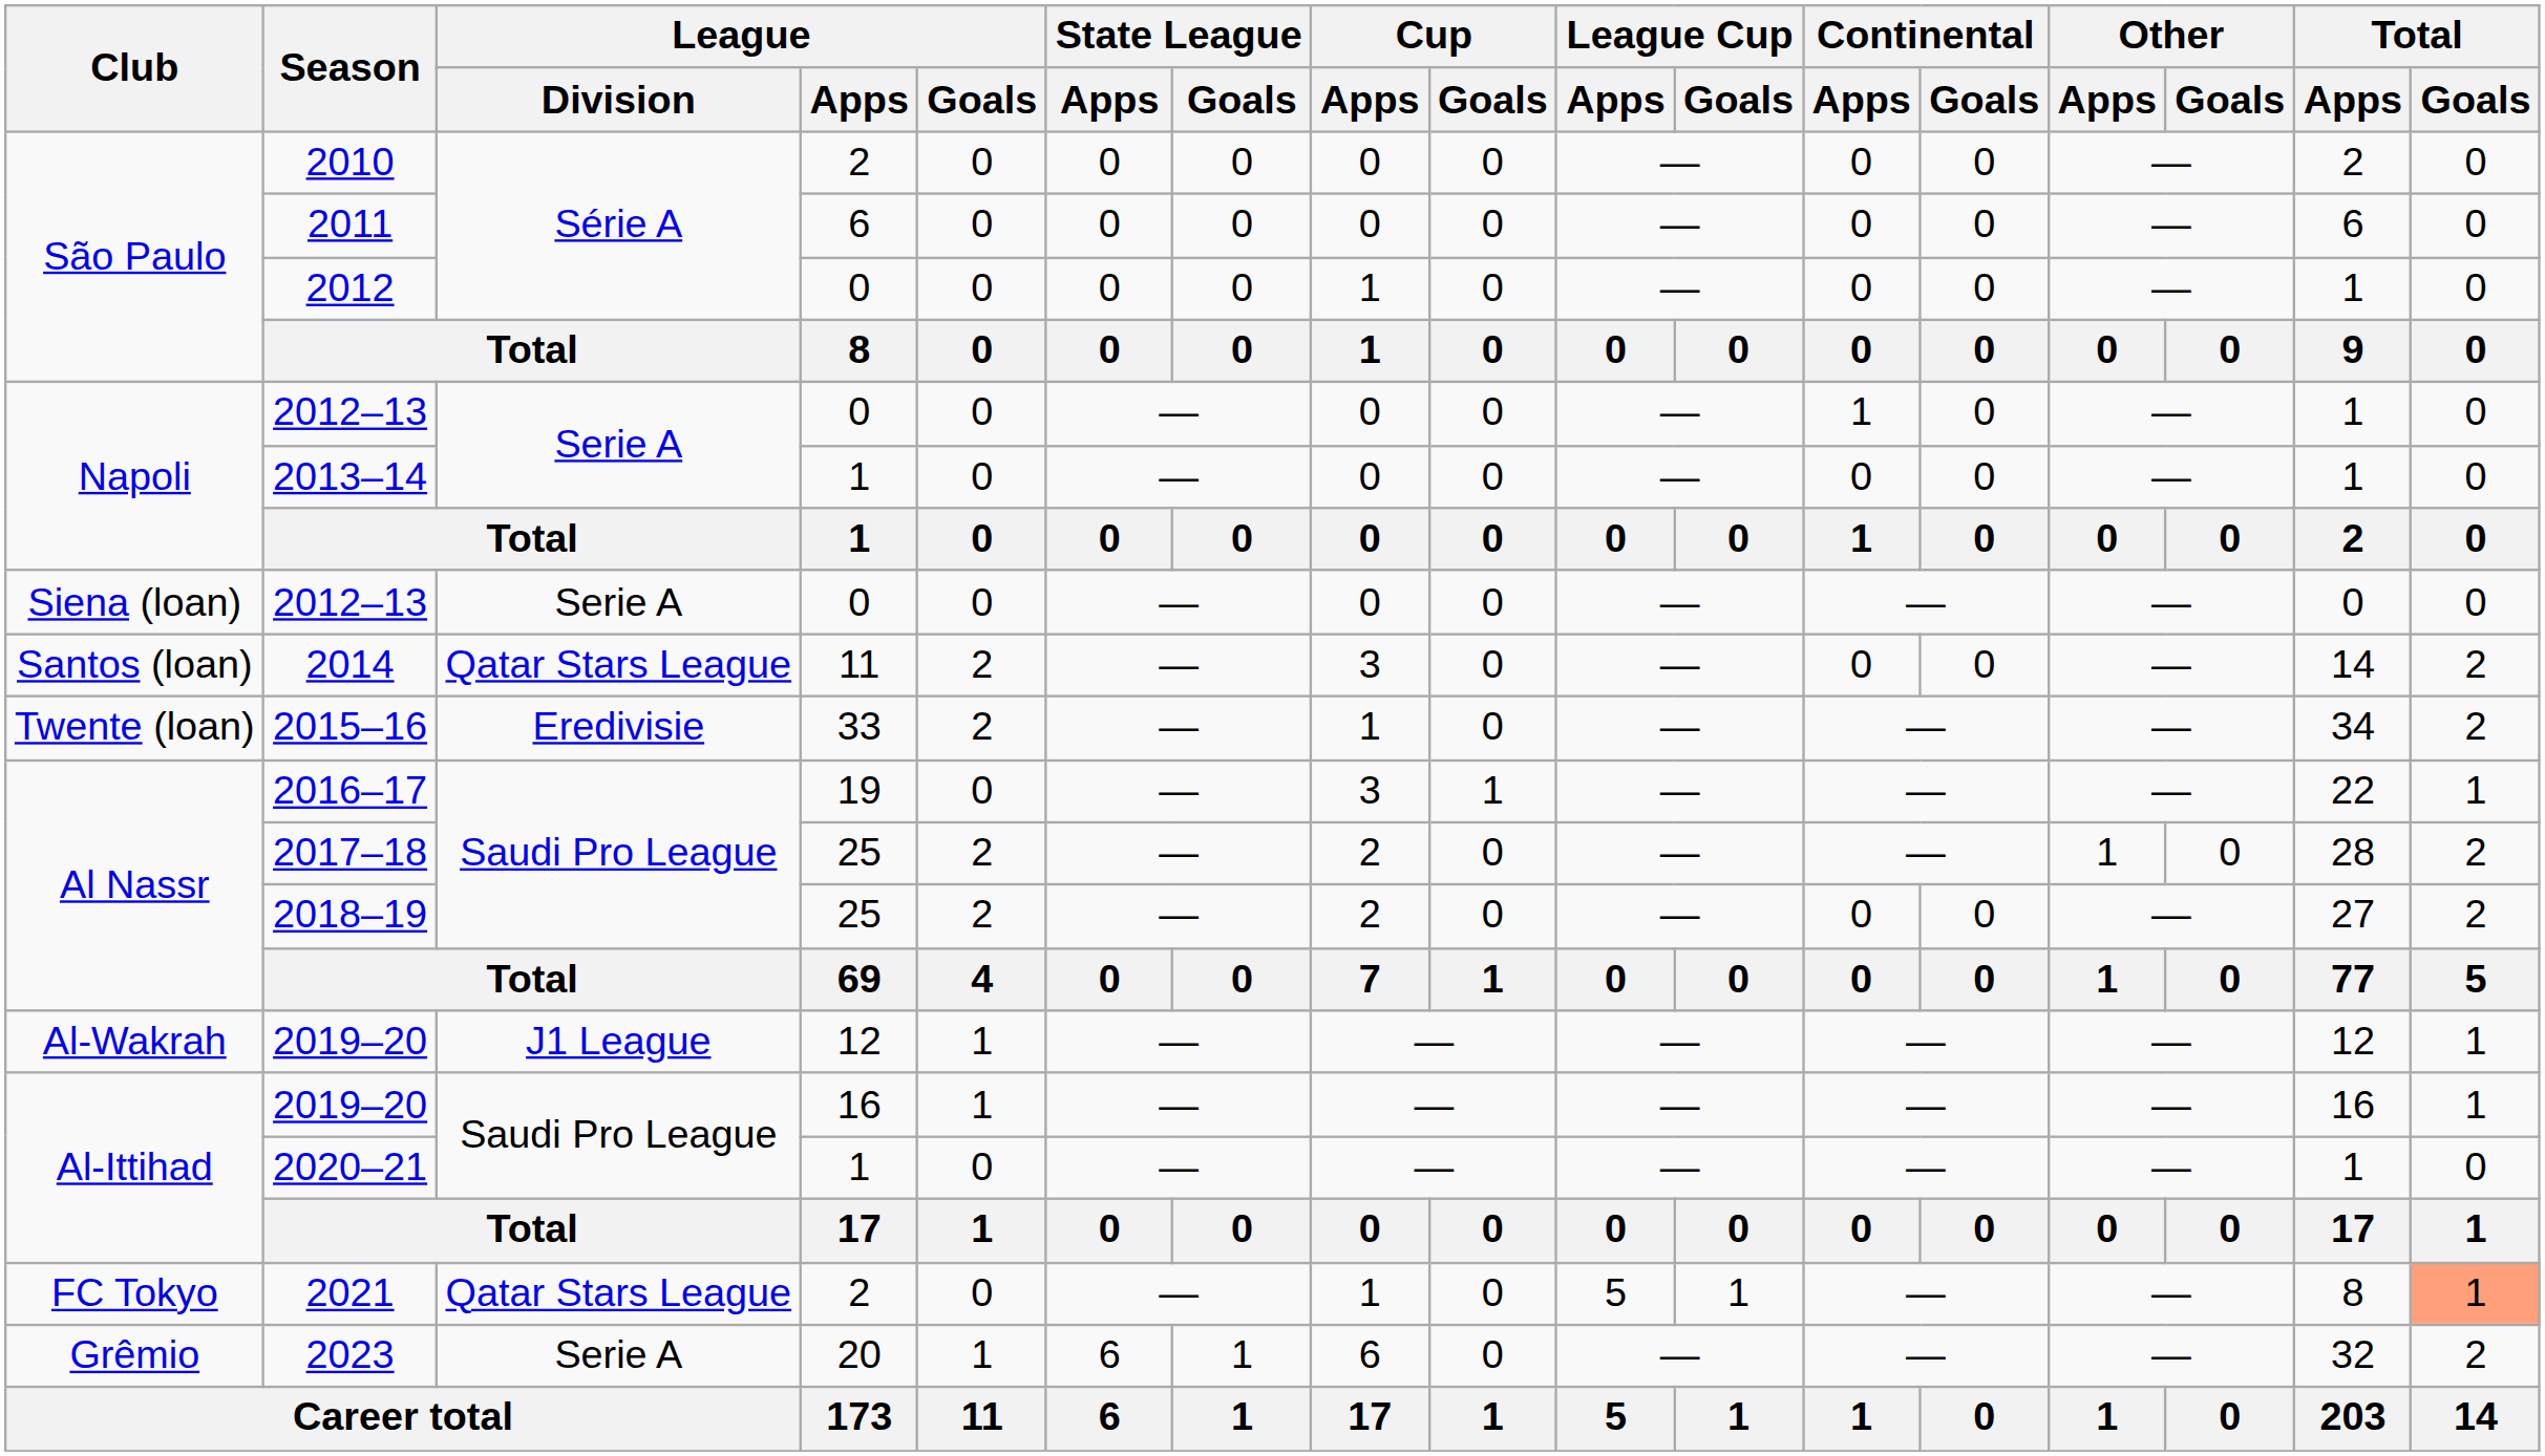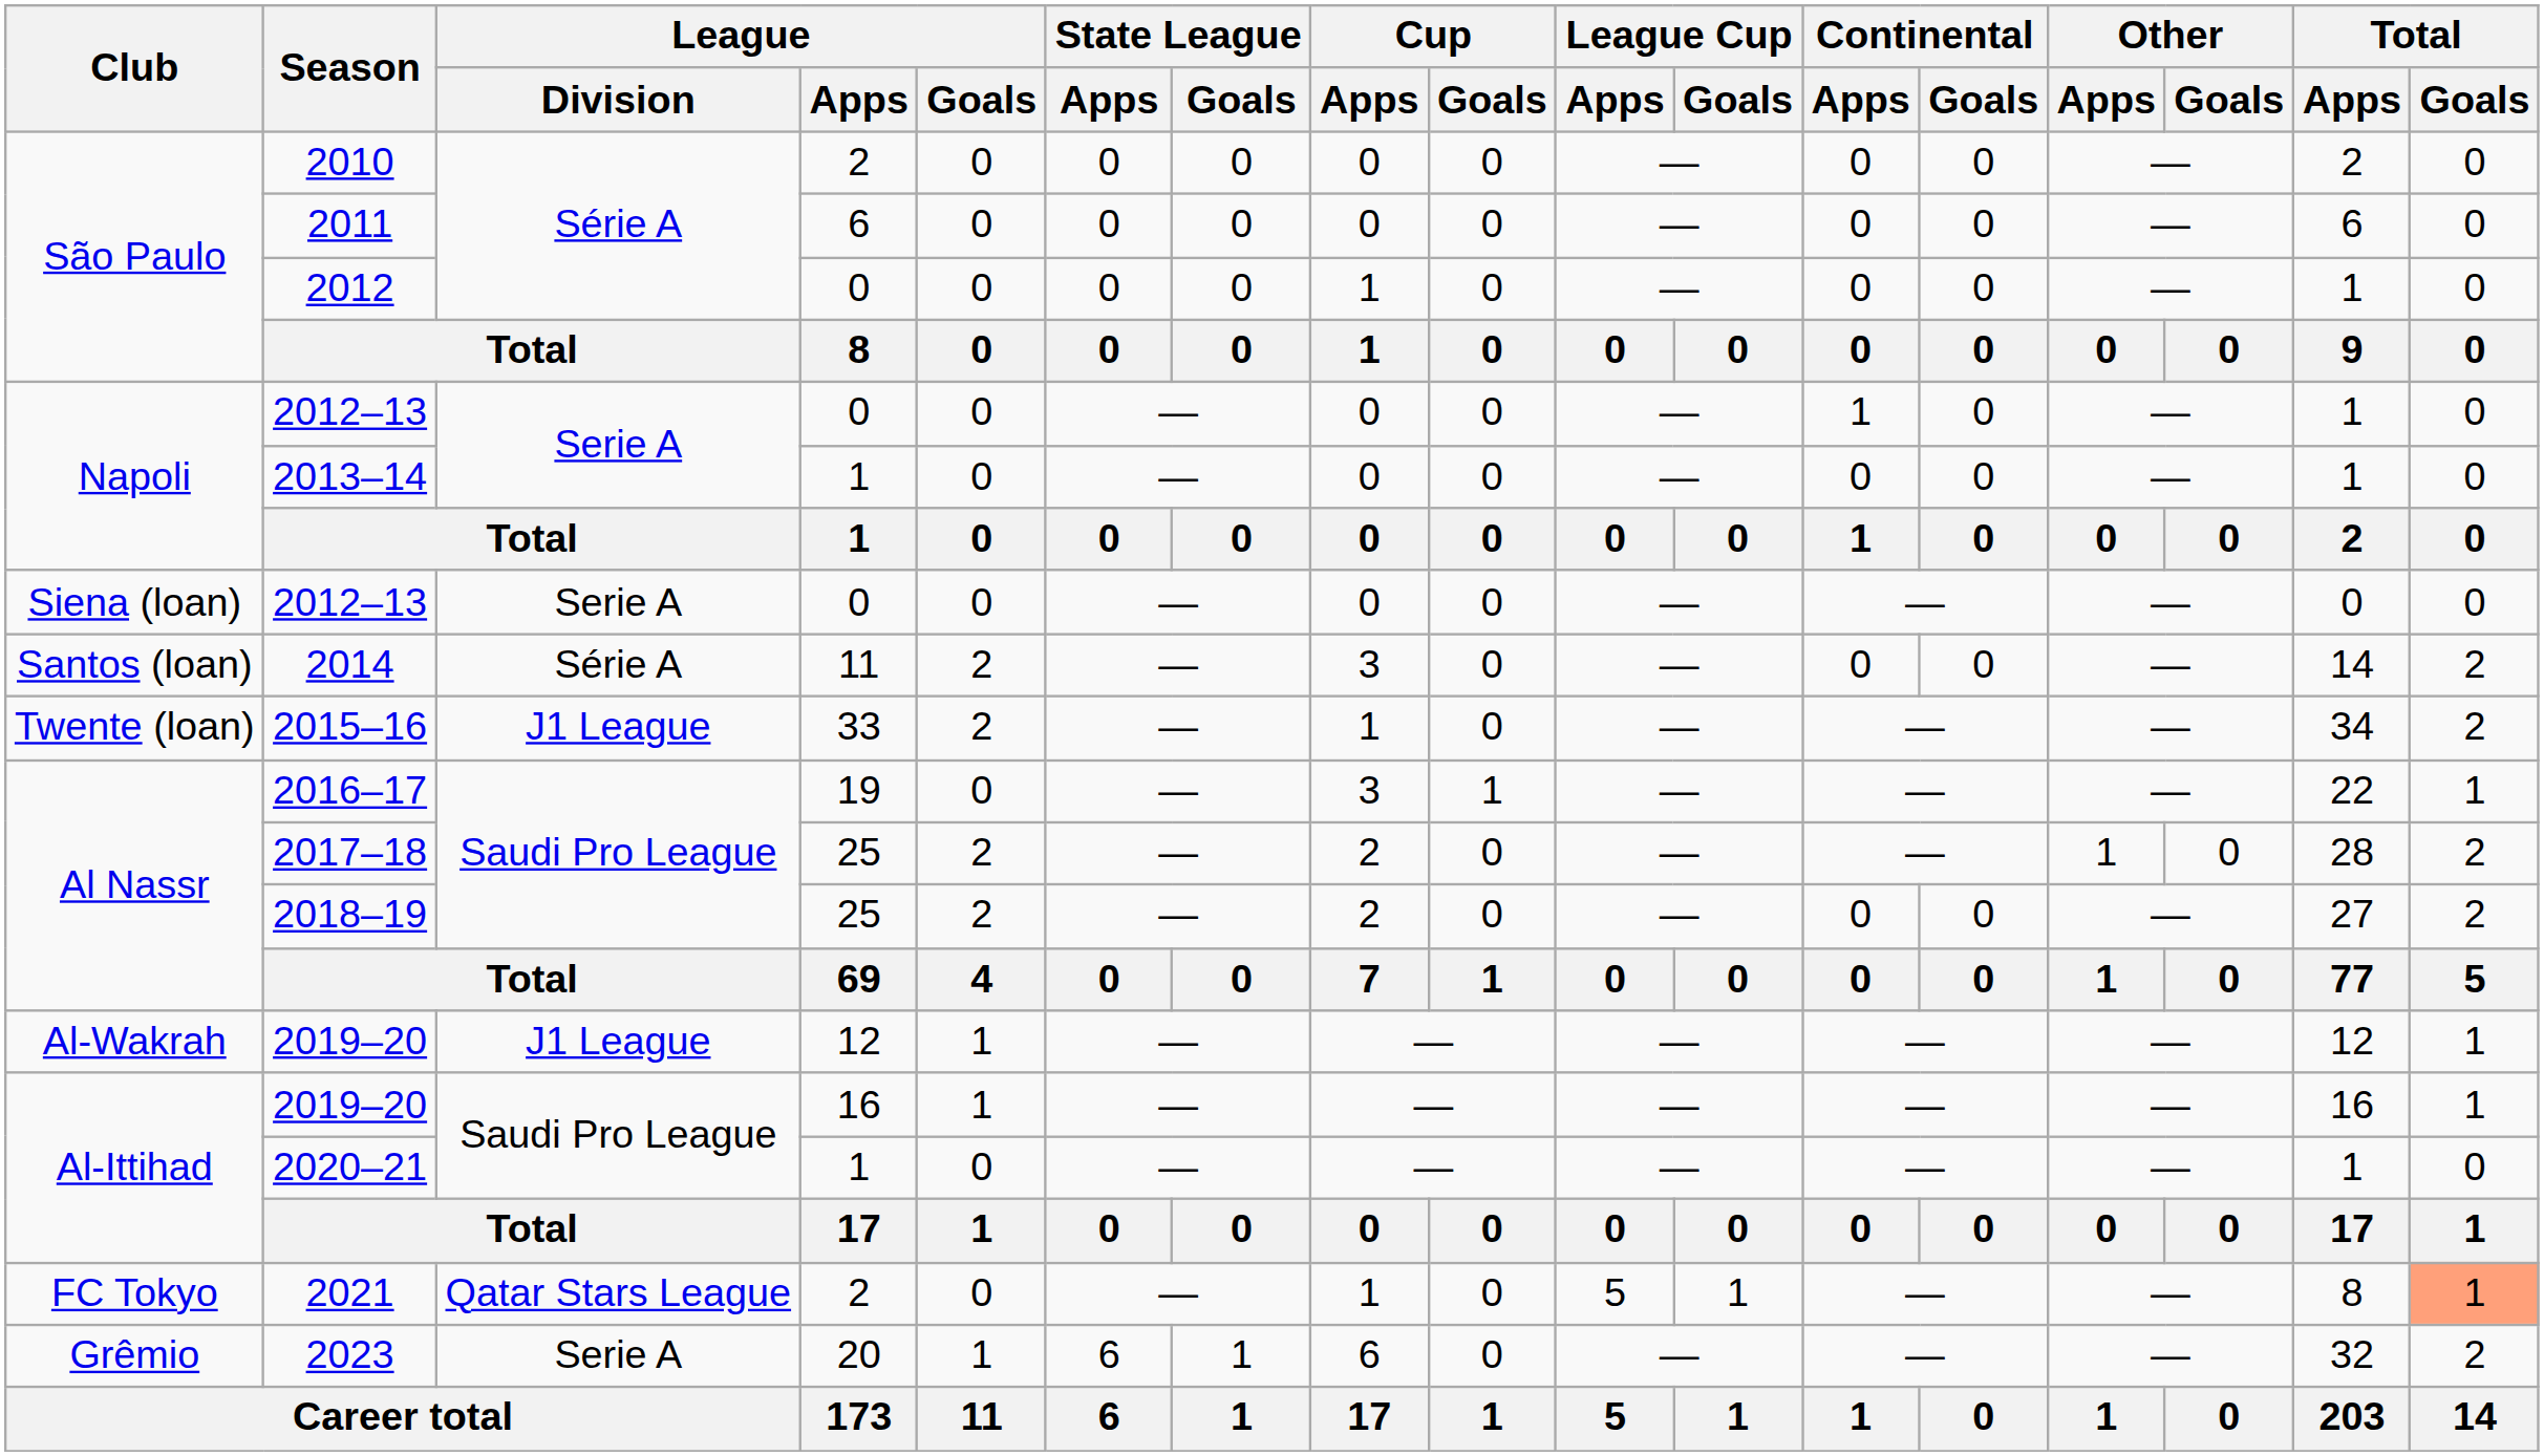2014 | League / Division: Qatar Stars League -> Série A
2015–16 | League / Division: Eredivisie -> J1 League
